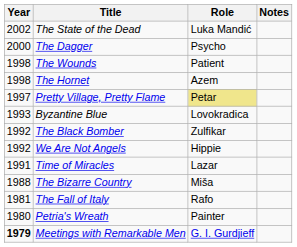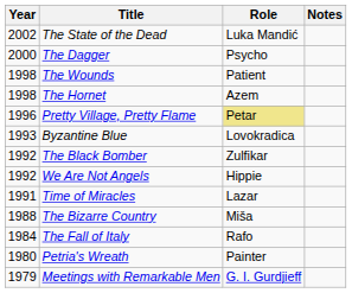Pretty Village, Pretty Flame | Year: 1997 -> 1996
The Fall of Italy | Year: 1981 -> 1984
Meetings with Remarkable Men | Year: bold -> normal
